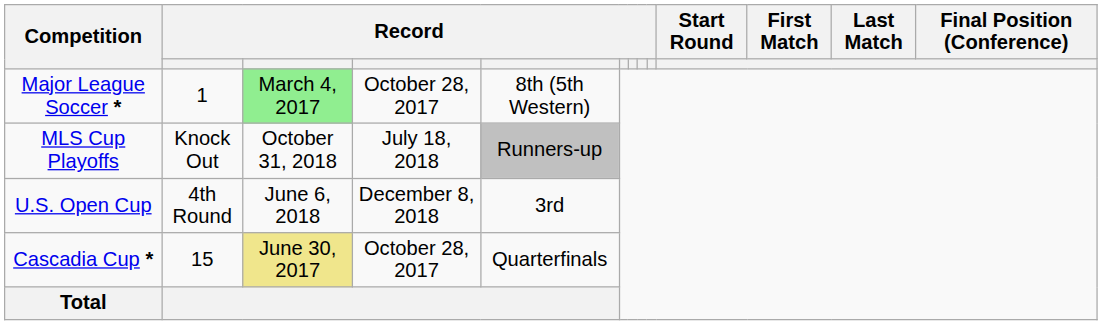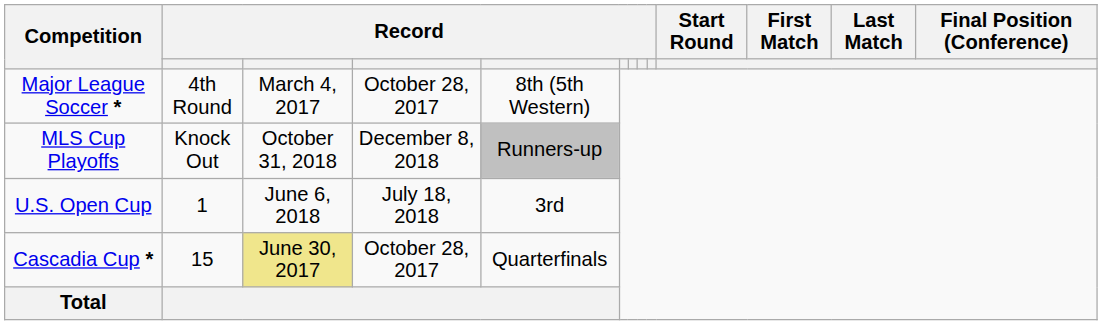Major League Soccer * | column 2: 1 -> 4th Round
Major League Soccer * | column 3: lightgreen background -> no background
MLS Cup Playoffs | column 4: July 18, 2018 -> December 8, 2018
U.S. Open Cup | column 2: 4th Round -> 1
U.S. Open Cup | column 4: December 8, 2018 -> July 18, 2018
